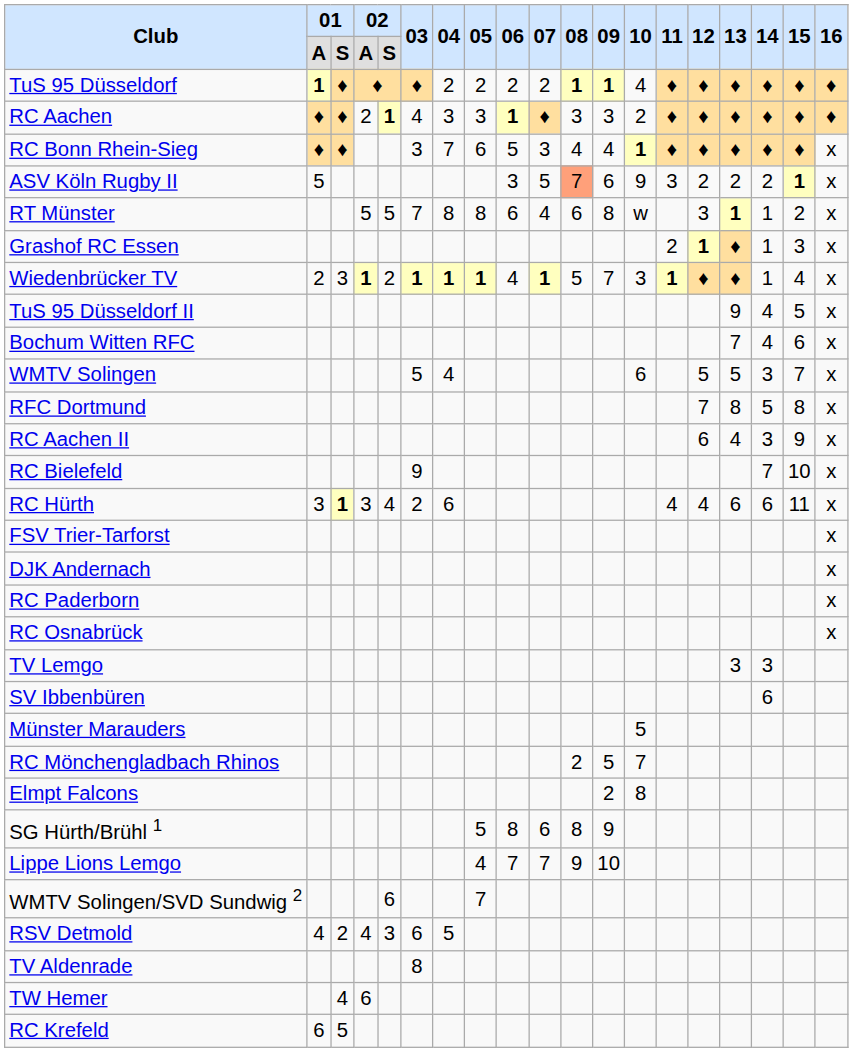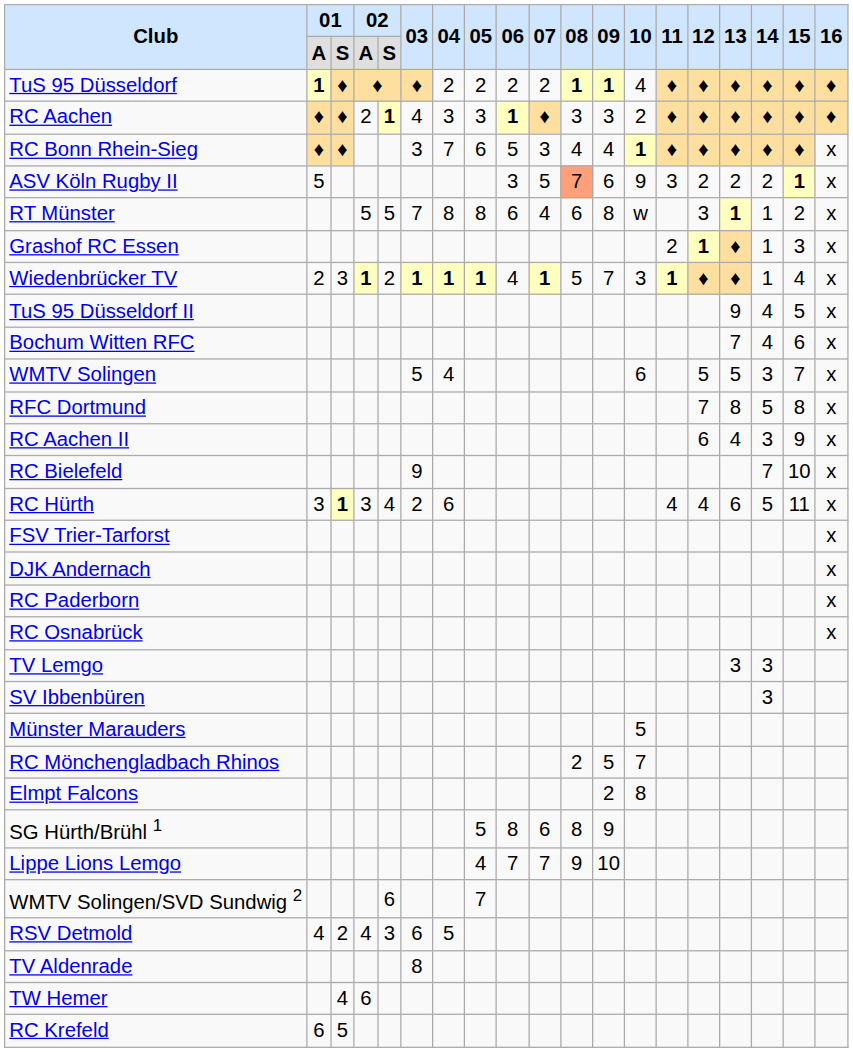RC Hürth | 14: 6 -> 5
SV Ibbenbüren | 14: 6 -> 3
